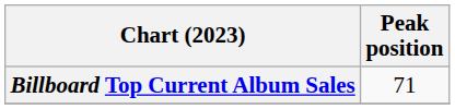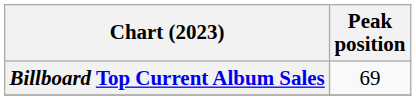Billboard Top Current Album Sales | Peak position: 71 -> 69
